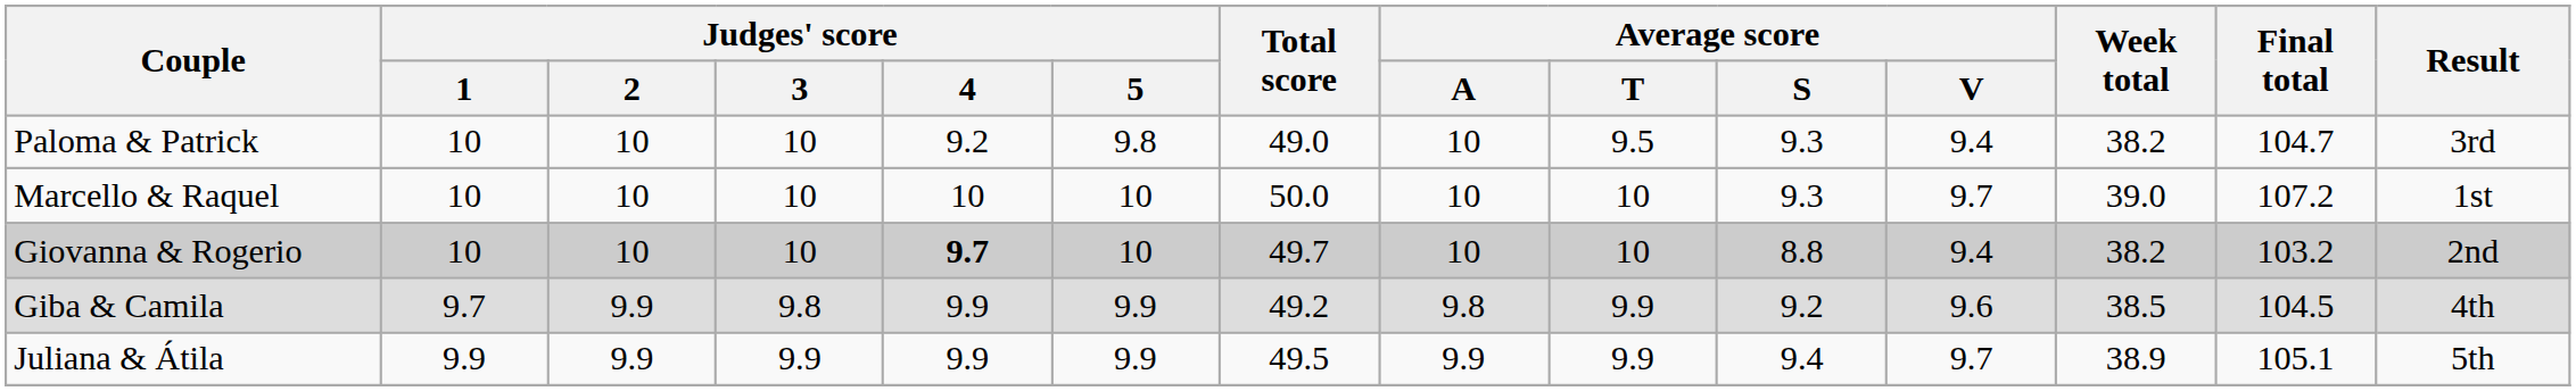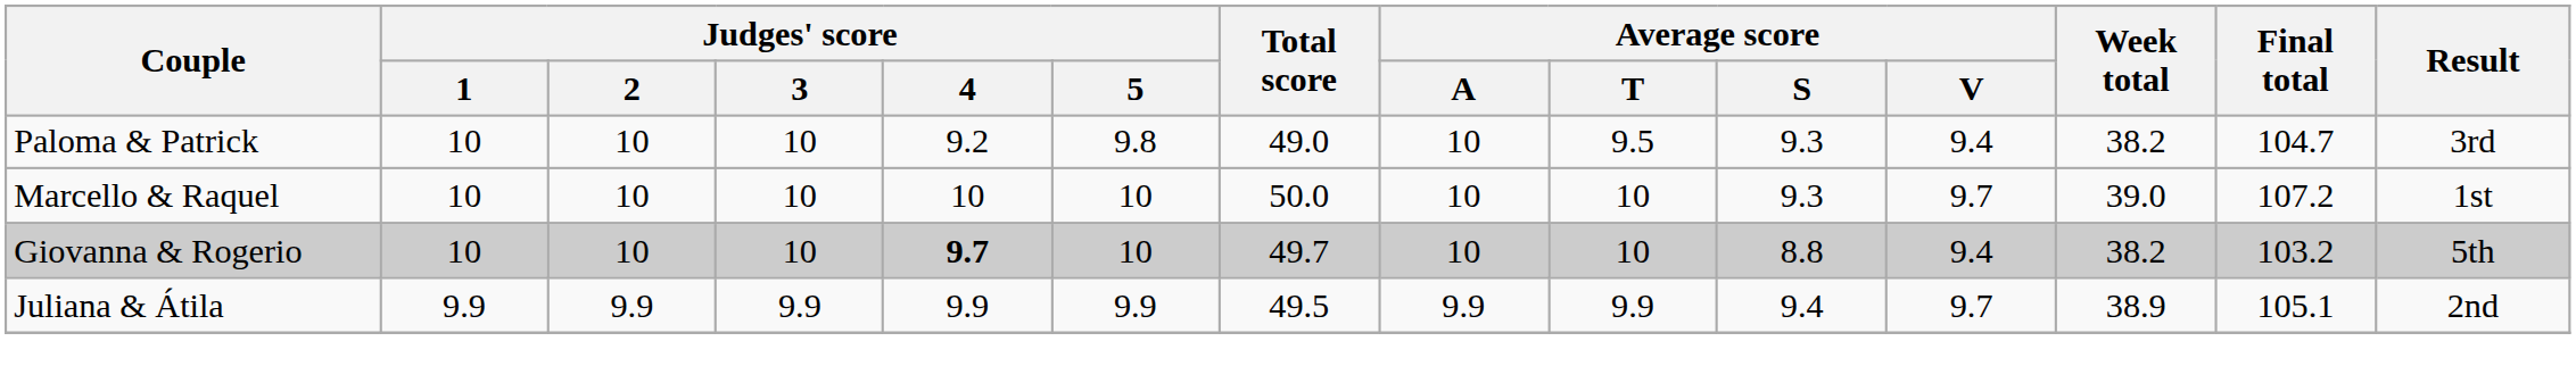Giovanna & Rogerio | Result: 2nd -> 5th
- row: Giba & Camila | 9.7 | 9.9 | 9.8 | 9.9 | 9.9 | 49.2 | 9.8 | 9.9 | 9.2 | 9.6 | 38.5 | 104.5 | 4th
Juliana & Átila | Result: 5th -> 2nd
